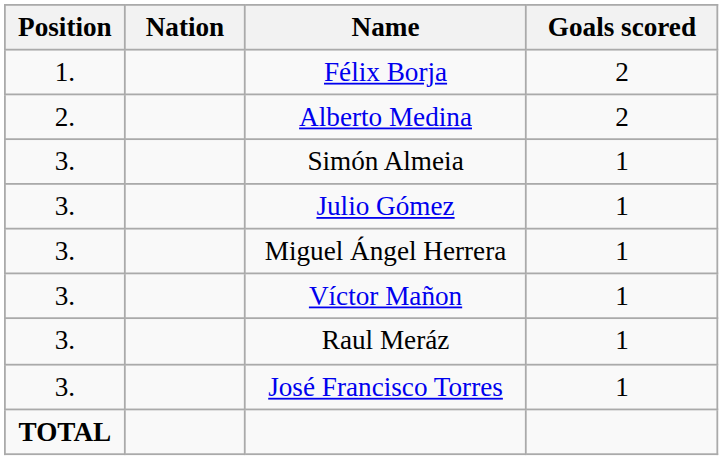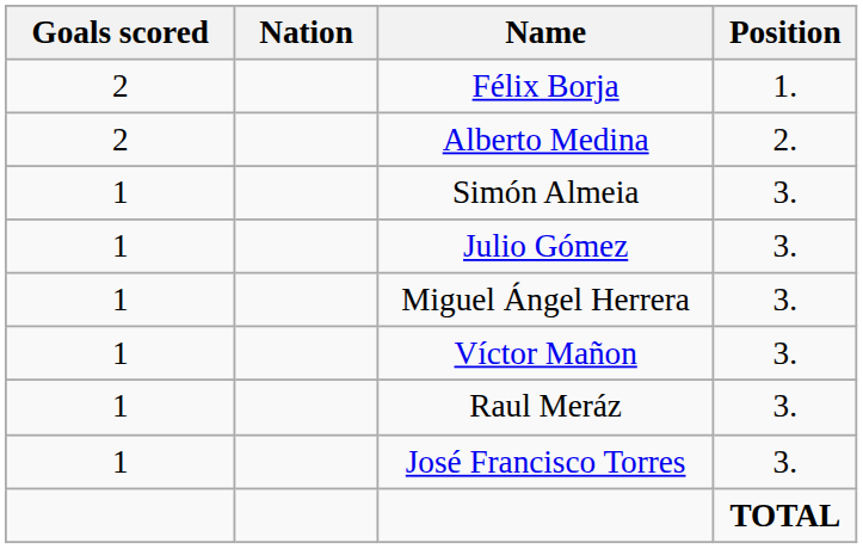columns swapped: Position <-> Goals scored
